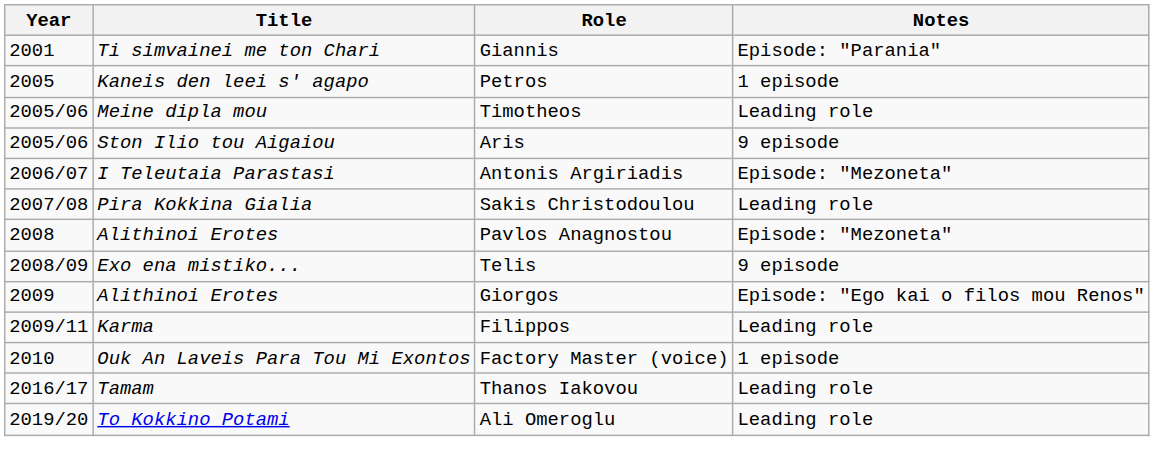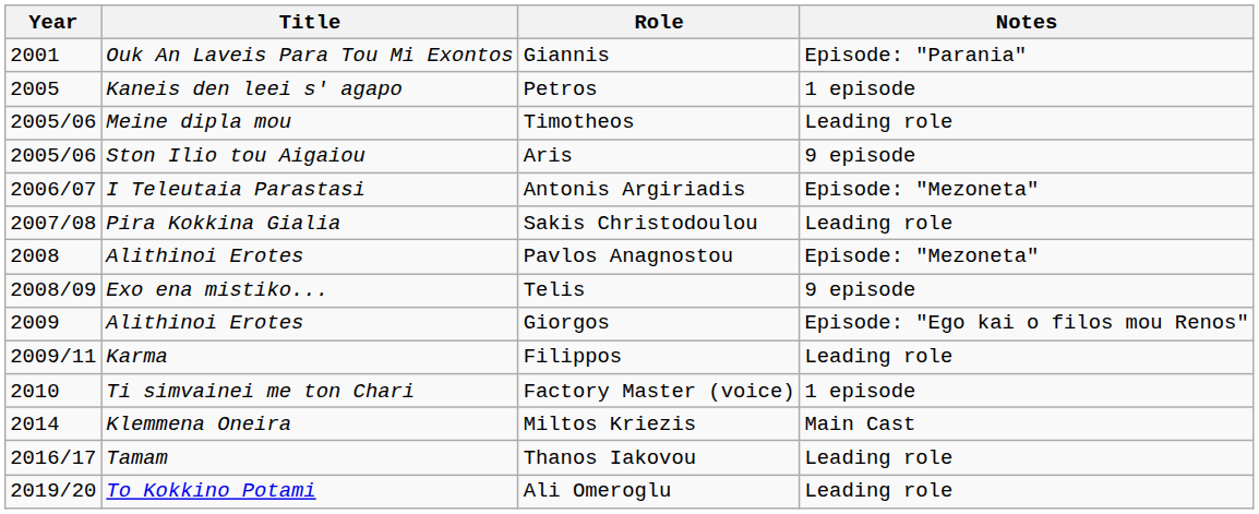Giannis | Title: Ti simvainei me ton Chari -> Ouk An Laveis Para Tou Mi Exontos
Factory Master (voice) | Title: Ouk An Laveis Para Tou Mi Exontos -> Ti simvainei me ton Chari
+ row: 2014 | Klemmena Oneira | Miltos Kriezis | Main Cast
